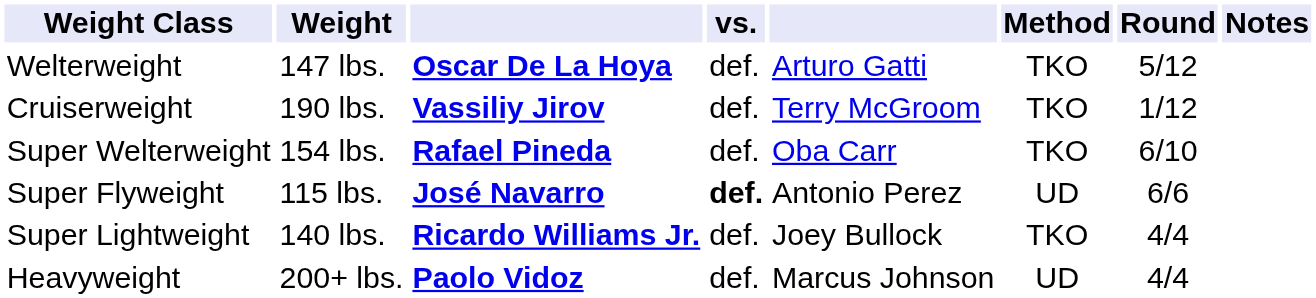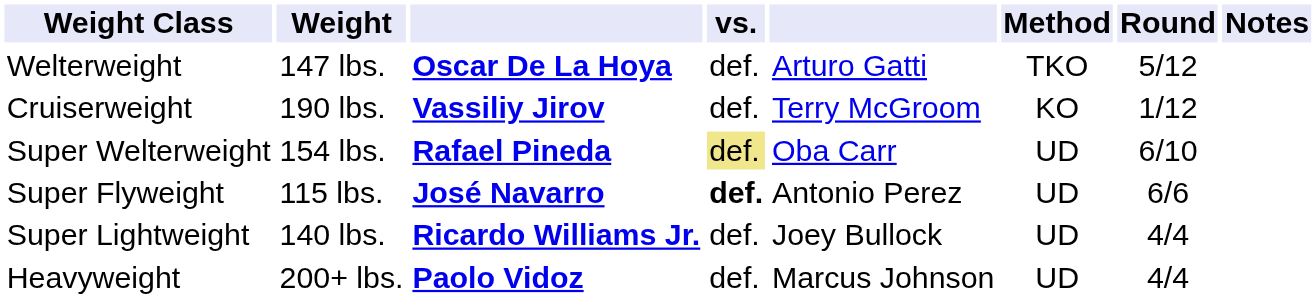Cruiserweight | Method: TKO -> KO
Super Welterweight | vs.: no background -> khaki background
Super Welterweight | Method: TKO -> UD
Super Lightweight | Method: TKO -> UD
